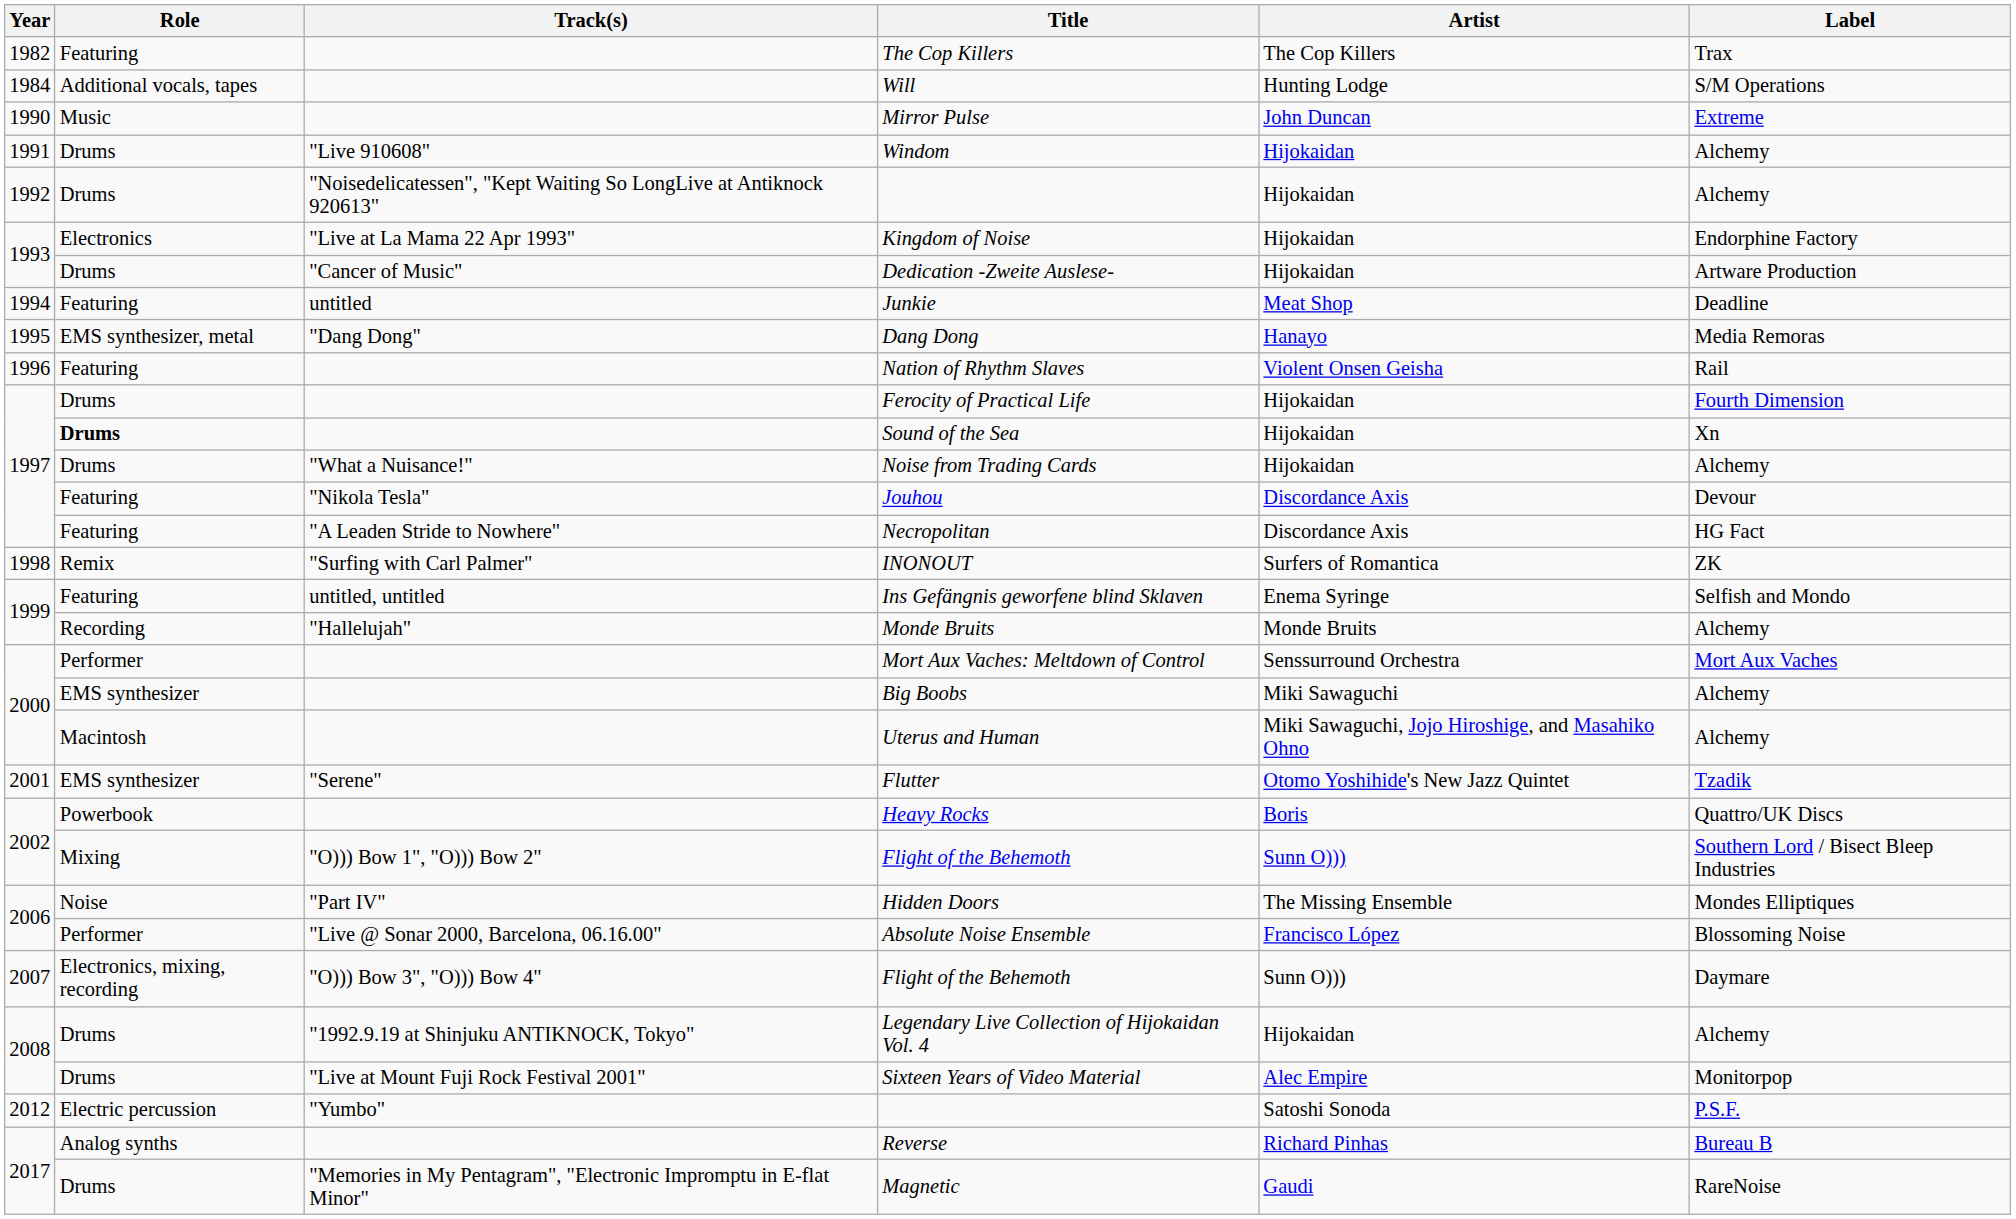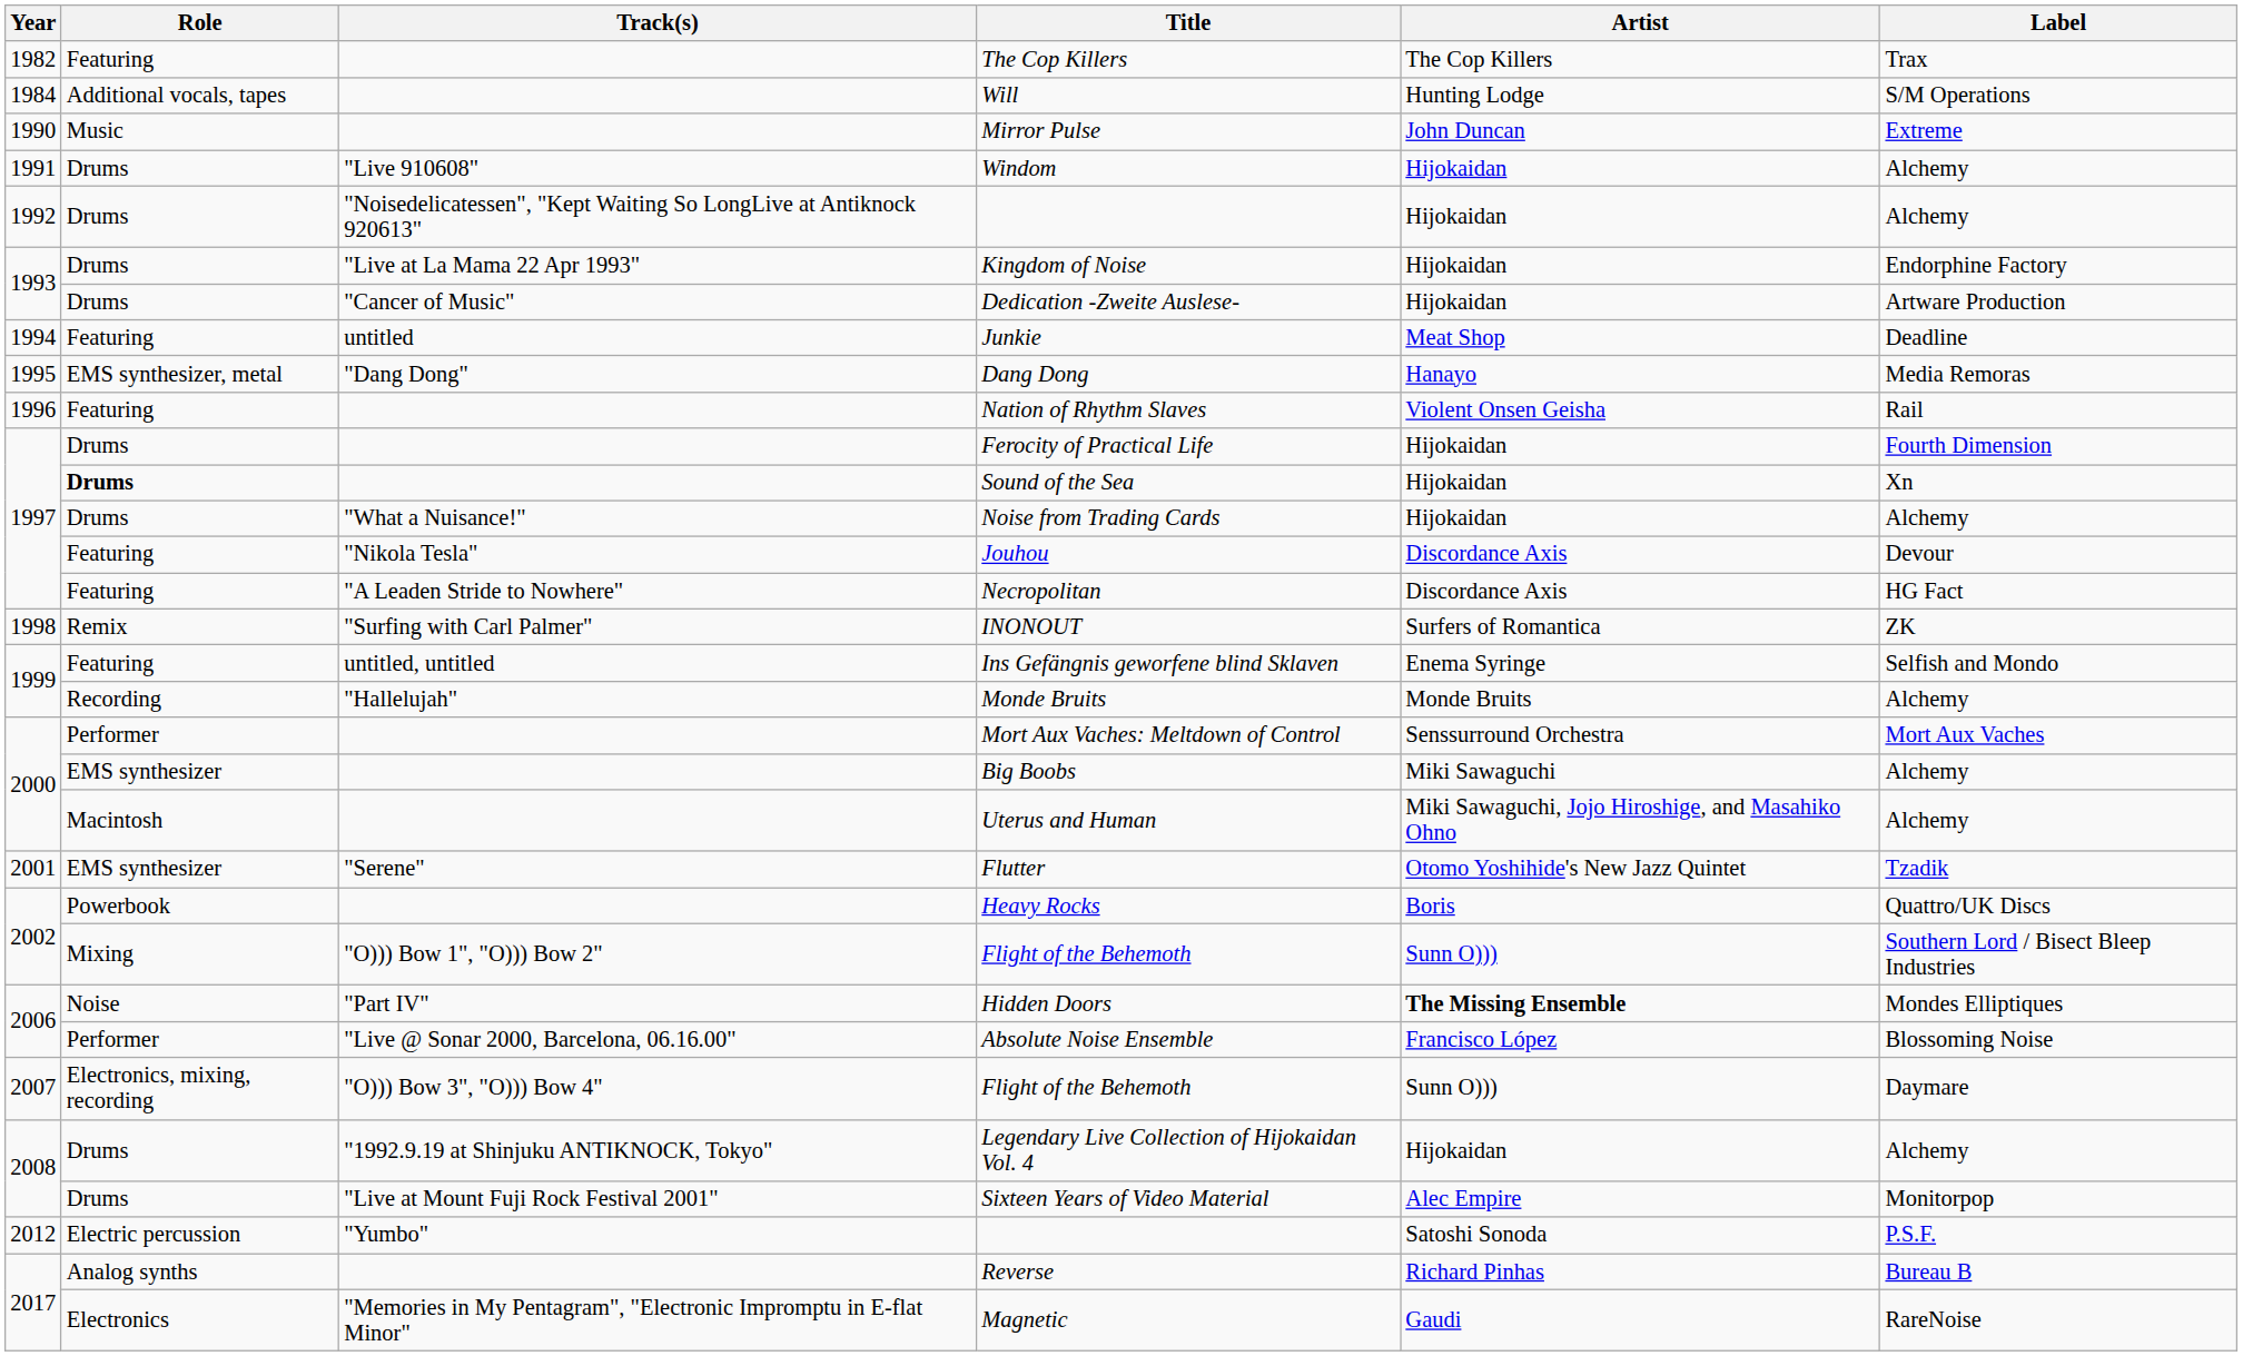Kingdom of Noise | Role: Electronics -> Drums
Hidden Doors | Artist: normal -> bold
Magnetic | Role: Drums -> Electronics
